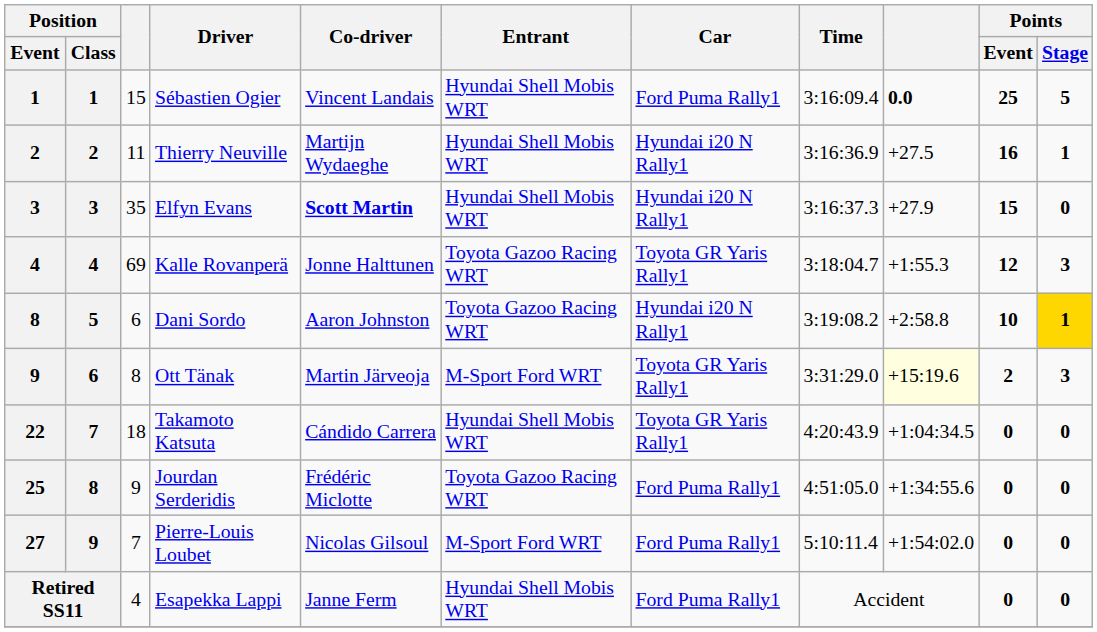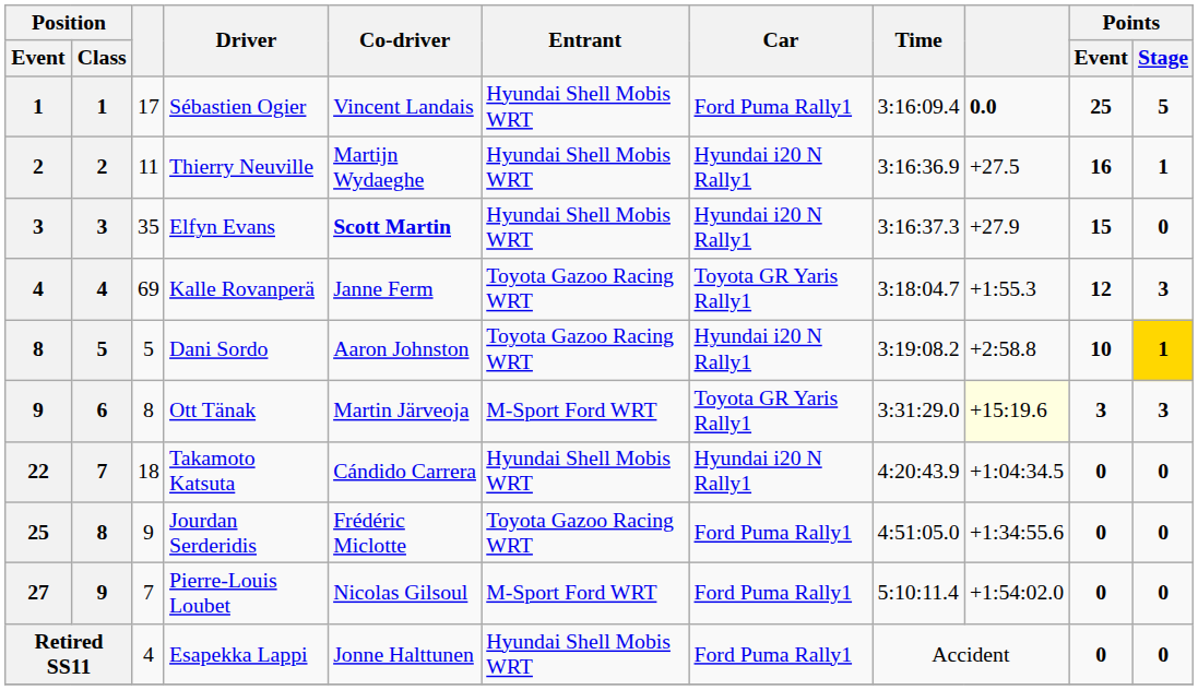Sébastien Ogier | column 3: 15 -> 17
Kalle Rovanperä | Co-driver: Jonne Halttunen -> Janne Ferm
Dani Sordo | column 3: 6 -> 5
Ott Tänak | Points / Event: 2 -> 3
Takamoto Katsuta | Car: Toyota GR Yaris Rally1 -> Hyundai i20 N Rally1
Esapekka Lappi | Co-driver: Janne Ferm -> Jonne Halttunen
